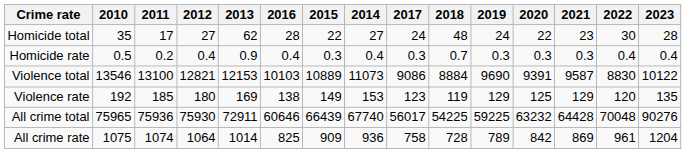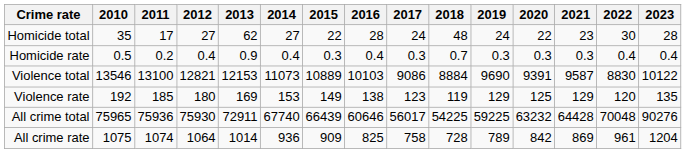columns swapped: 2014 <-> 2016
